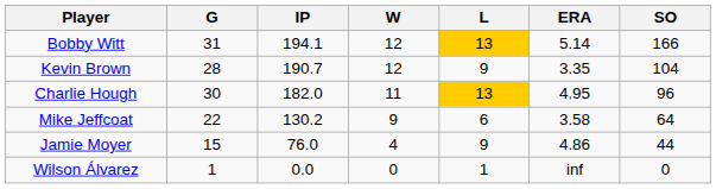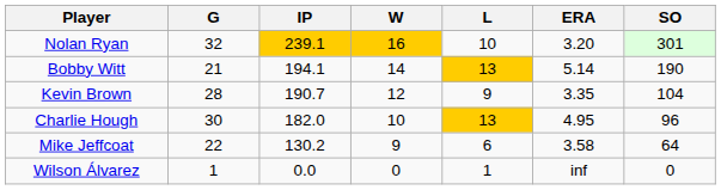+ row: Nolan Ryan | 32 | 239.1 | 16 | 10 | 3.20 | 301
Bobby Witt | G: 31 -> 21
Bobby Witt | W: 12 -> 14
Bobby Witt | SO: 166 -> 190
Charlie Hough | W: 11 -> 10
- row: Jamie Moyer | 15 | 76.0 | 4 | 9 | 4.86 | 44
